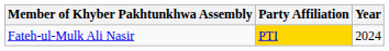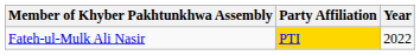Fateh-ul-Mulk Ali Nasir | Year: 2024 -> 2022
